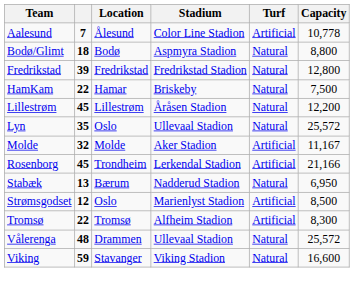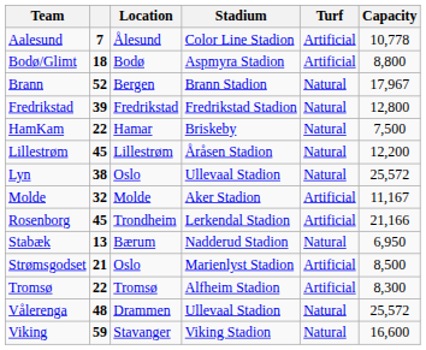Bodø/Glimt | Turf: Natural -> Artificial
+ row: Brann | 52 | Bergen | Brann Stadion | Natural | 17,967
Lyn | column 2: 35 -> 38
Strømsgodset | column 2: 12 -> 21
